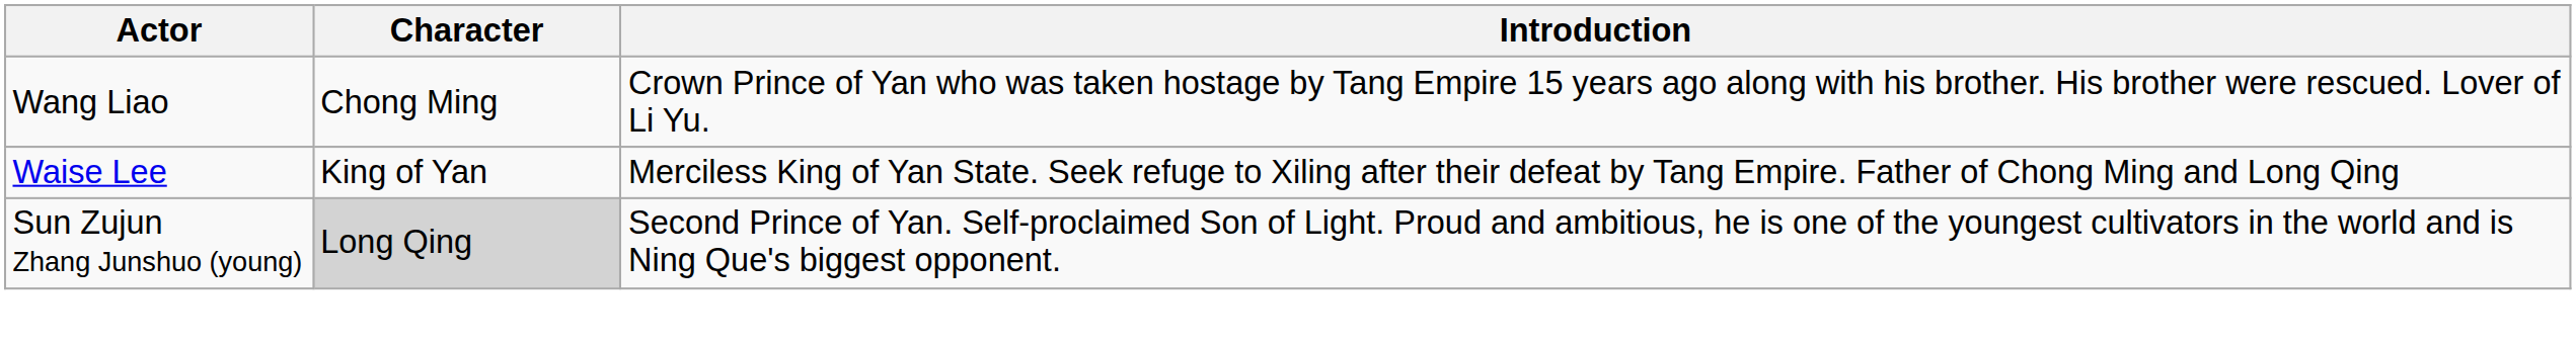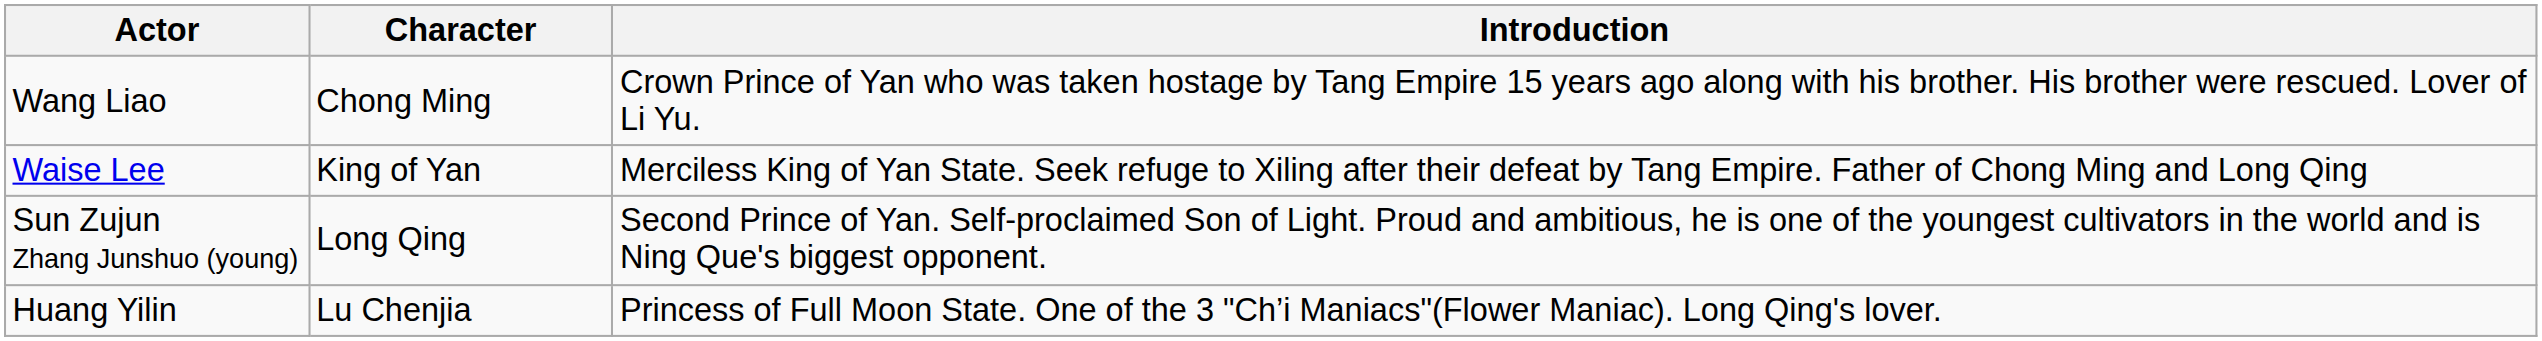Sun Zujun Zhang Junshuo (young) | Character: lightgrey background -> no background
+ row: Huang Yilin | Lu Chenjia | Princess of Full Moon State. One of the 3 "Ch’i Maniacs"(Flower Maniac). Long Qing's lover.
